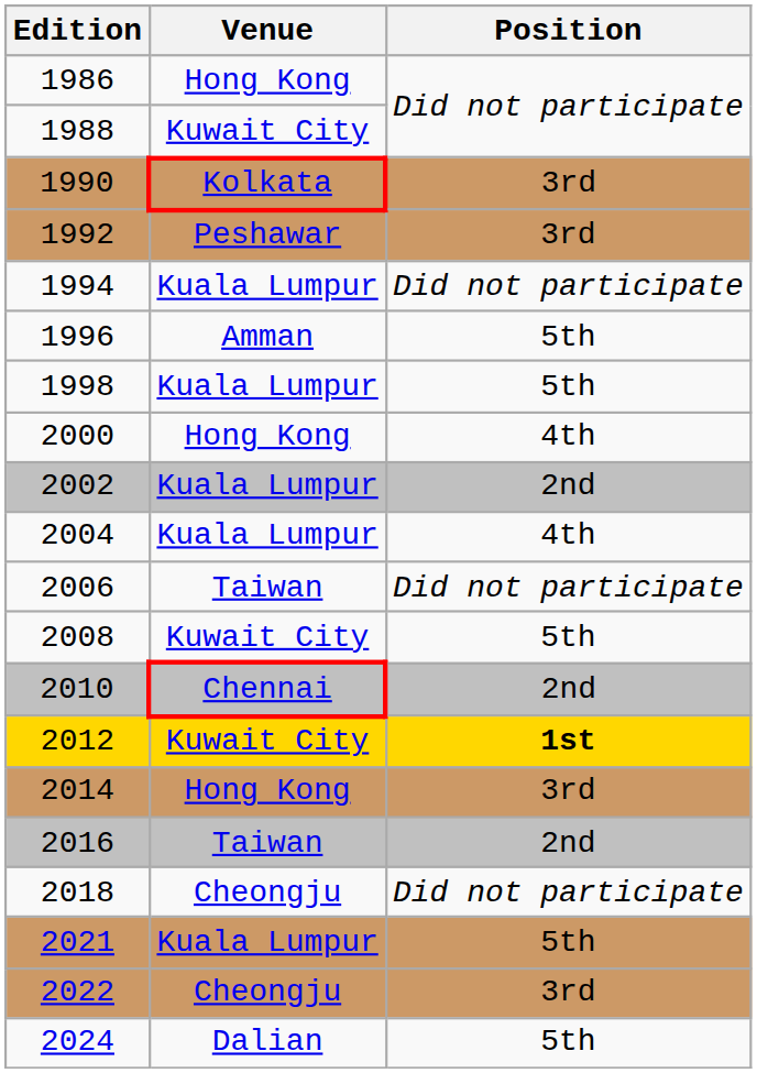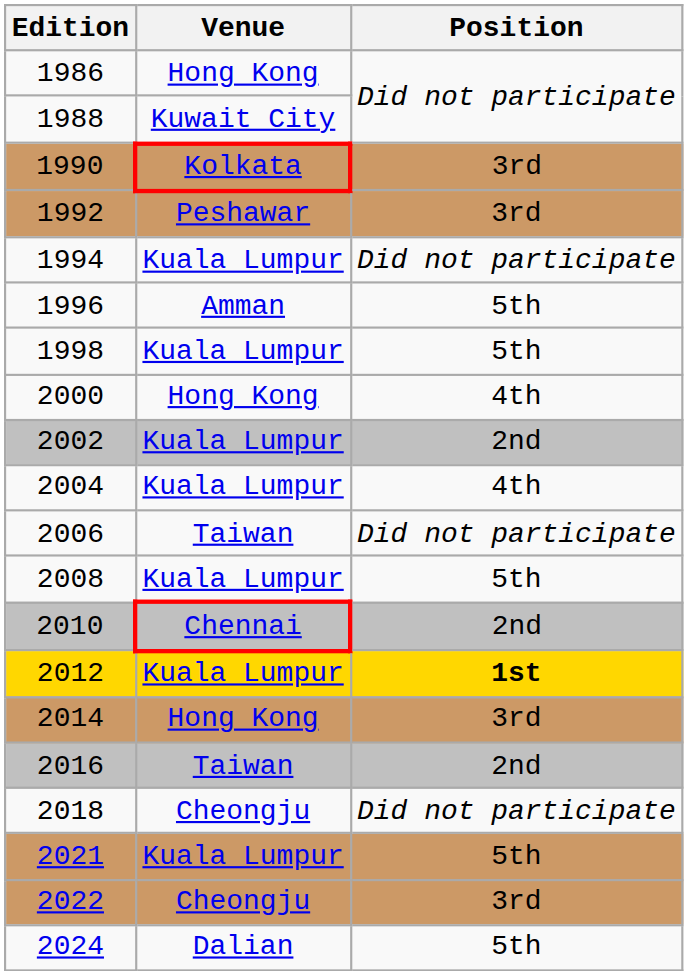2008 | Venue: Kuwait City -> Kuala Lumpur
2012 | Venue: Kuwait City -> Kuala Lumpur
